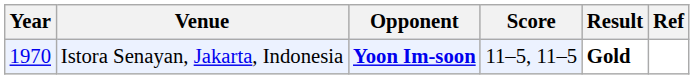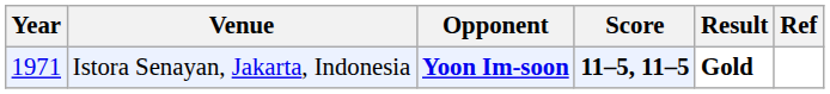Istora Senayan, Jakarta, Indonesia | Year: 1970 -> 1971
Istora Senayan, Jakarta, Indonesia | Score: normal -> bold
